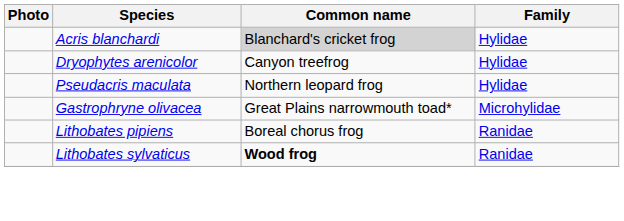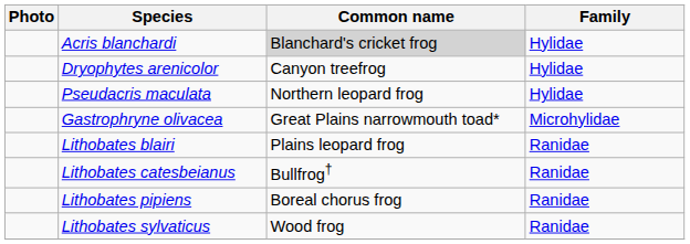+ row: Lithobates blairi | Plains leopard frog | Ranidae
+ row: Lithobates catesbeianus | Bullfrog† | Ranidae
Lithobates sylvaticus | Common name: bold -> normal
